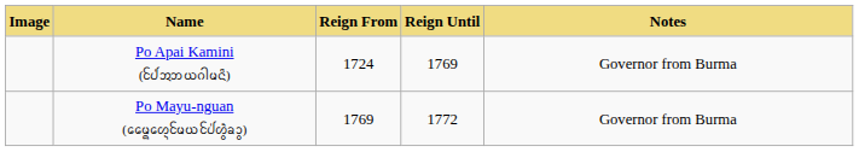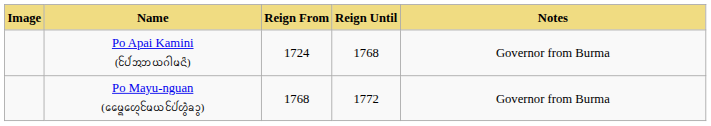Po Apai Kamini (ᨸᩰ᩵ᩋᨽᨿᨣᩤᨾᨶᩦ) | column 4: 1769 -> 1768
Po Mayu-nguan (ᨾᩯ᩠ᨦᩉᩮ᩠ᨶᨾᩰᨿᨸᩰ᩵ᩉ᩠ᩅᩫᨡᩣ᩠ᩅ) | column 3: 1769 -> 1768
